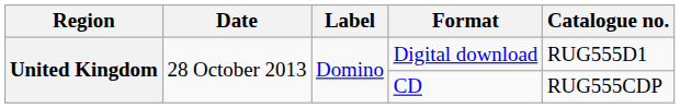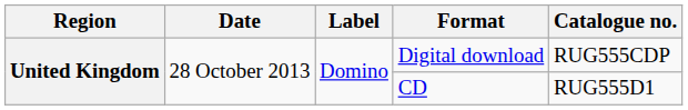Digital download | Catalogue no.: RUG555D1 -> RUG555CDP
CD | Catalogue no.: RUG555CDP -> RUG555D1
